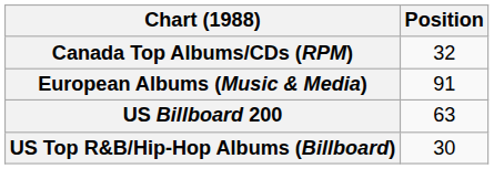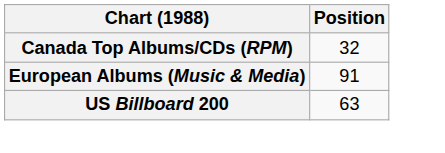- row: US Top R&B/Hip-Hop Albums (Billboard) | 30
